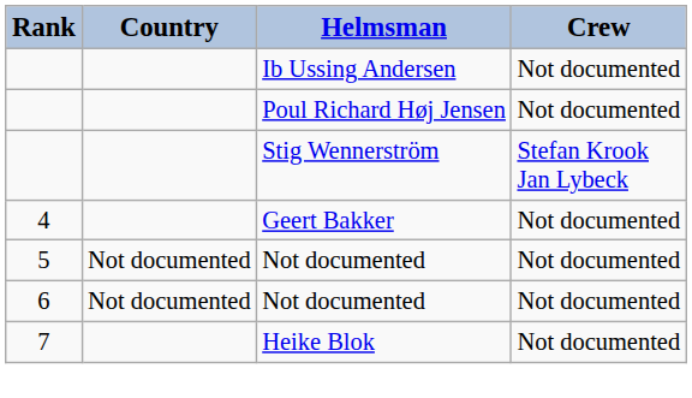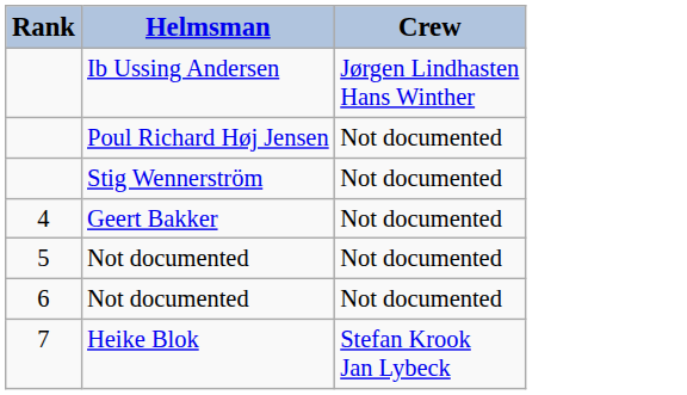- column: Country | Not documented | Not documented
Ib Ussing Andersen | Crew: Not documented -> Jørgen Lindhasten Hans Winther
Stig Wennerström | Crew: Stefan Krook Jan Lybeck -> Not documented
Heike Blok | Crew: Not documented -> Stefan Krook Jan Lybeck
